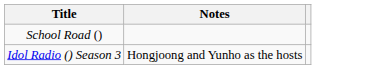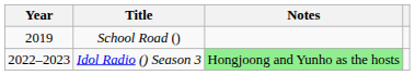+ column: Year | 2019 | 2022–2023
Idol Radio () Season 3 | Notes: no background -> lightgreen background
